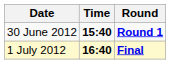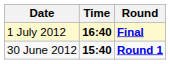rows swapped: 30 June 2012 <-> 1 July 2012
